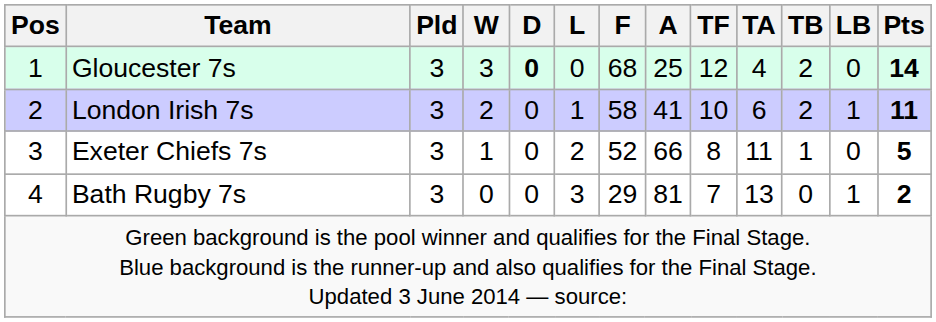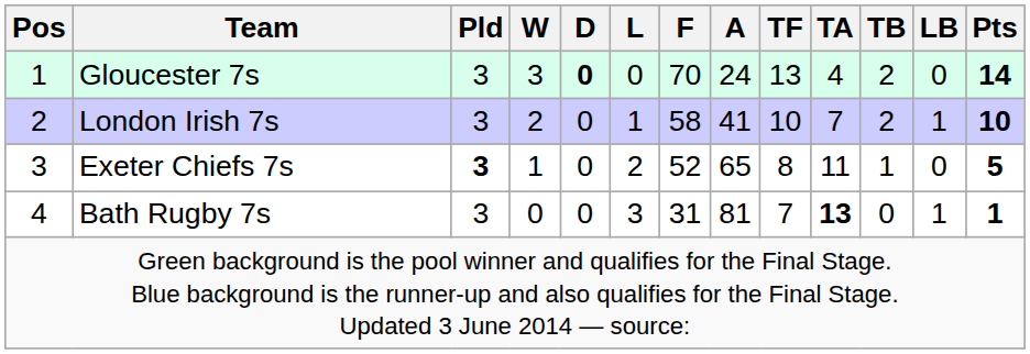Gloucester 7s | F: 68 -> 70
Gloucester 7s | A: 25 -> 24
Gloucester 7s | TF: 12 -> 13
London Irish 7s | TA: 6 -> 7
London Irish 7s | Pts: 11 -> 10
Exeter Chiefs 7s | Pld: normal -> bold
Exeter Chiefs 7s | A: 66 -> 65
Bath Rugby 7s | F: 29 -> 31
Bath Rugby 7s | TA: normal -> bold
Bath Rugby 7s | Pts: 2 -> 1
